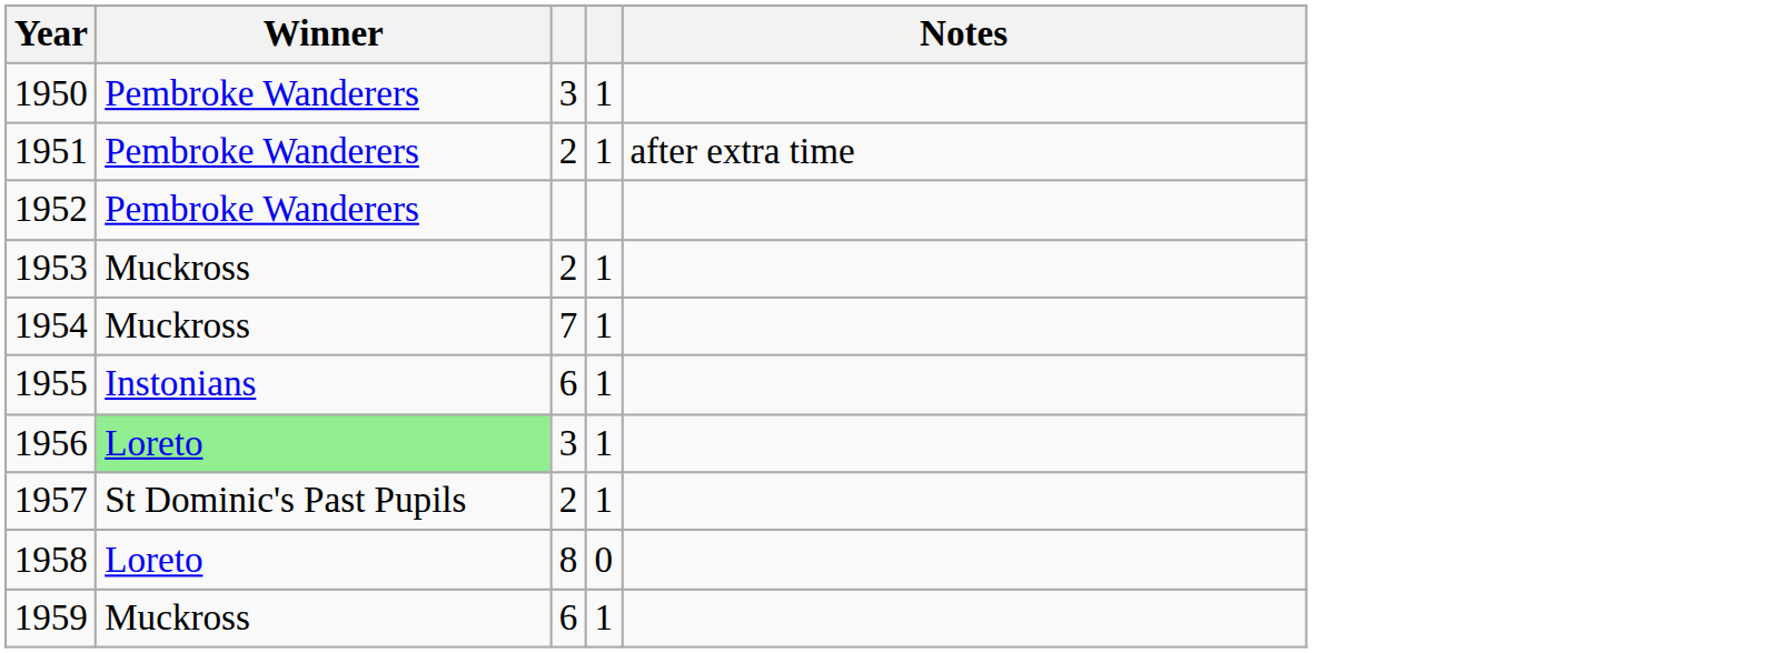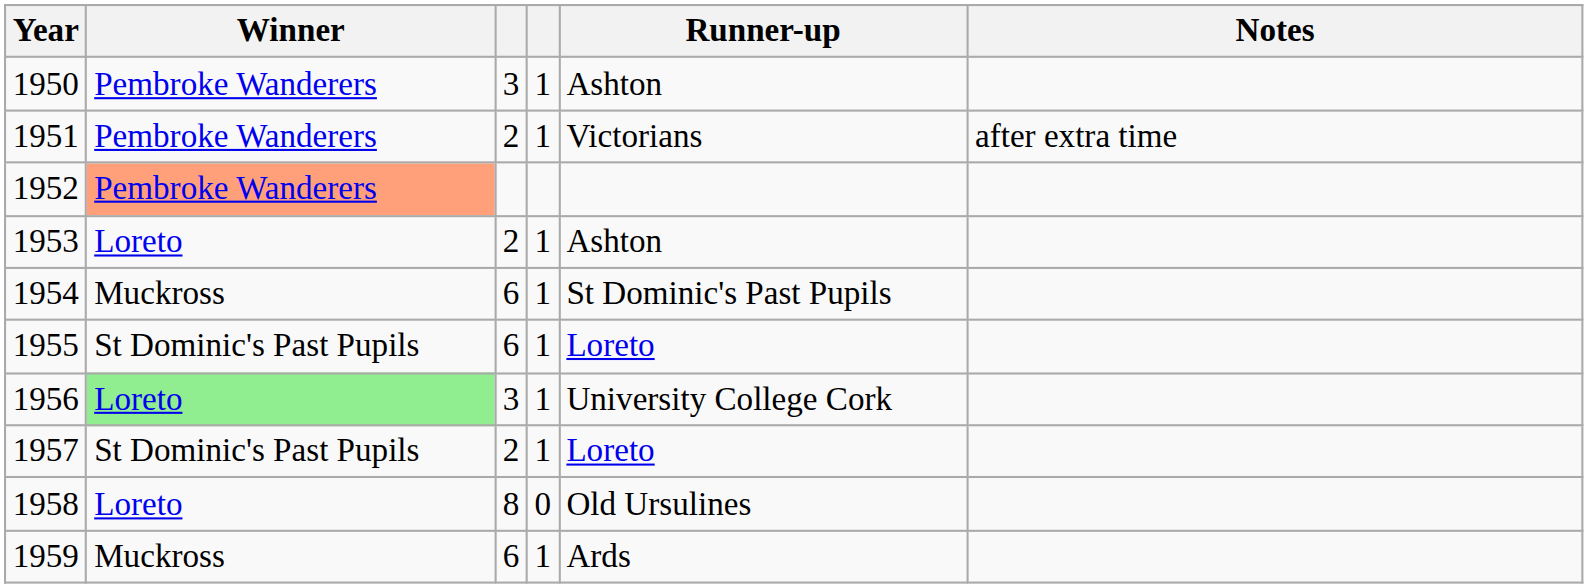+ column: Runner-up | Ashton | Victorians | Ashton | St Dominic's Past Pupils | Loreto | University College Cork | Loreto | Old Ursulines | Ards
1952 | Winner: no background -> lightsalmon background
1953 | Winner: Muckross -> Loreto
1954 | column 3: 7 -> 6
1955 | Winner: Instonians -> St Dominic's Past Pupils
